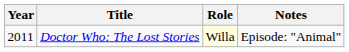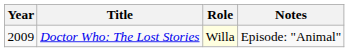Doctor Who: The Lost Stories | Year: 2011 -> 2009
